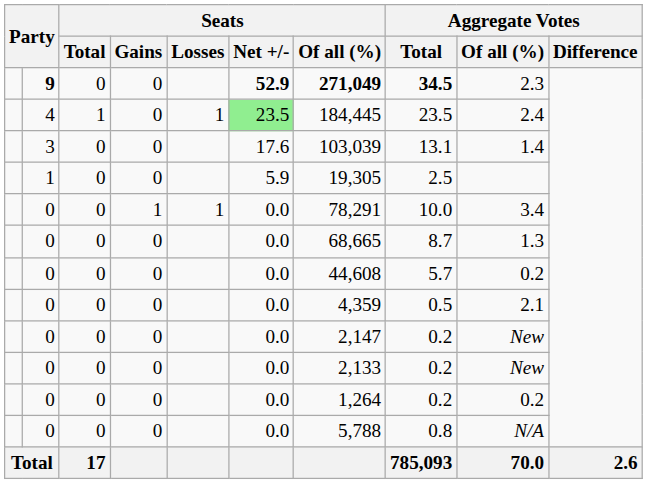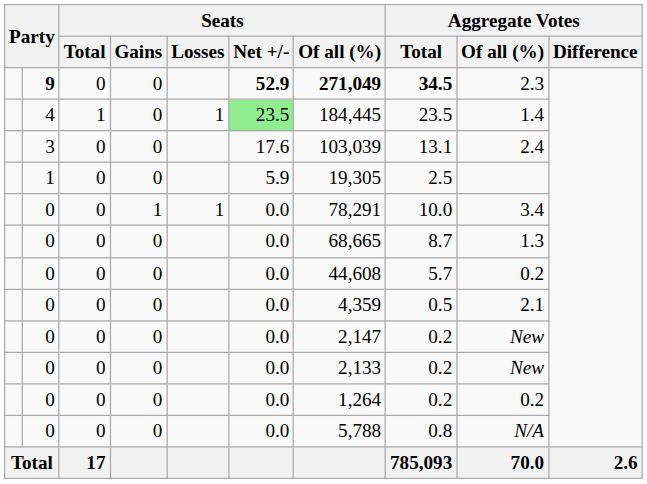4 | Aggregate Votes / Of all (%): 2.4 -> 1.4
3 | Aggregate Votes / Of all (%): 1.4 -> 2.4
